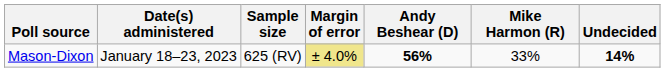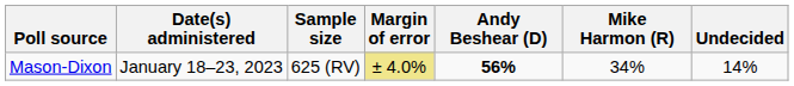Mason-Dixon | Mike Harmon (R): 33% -> 34%
Mason-Dixon | Undecided: bold -> normal
